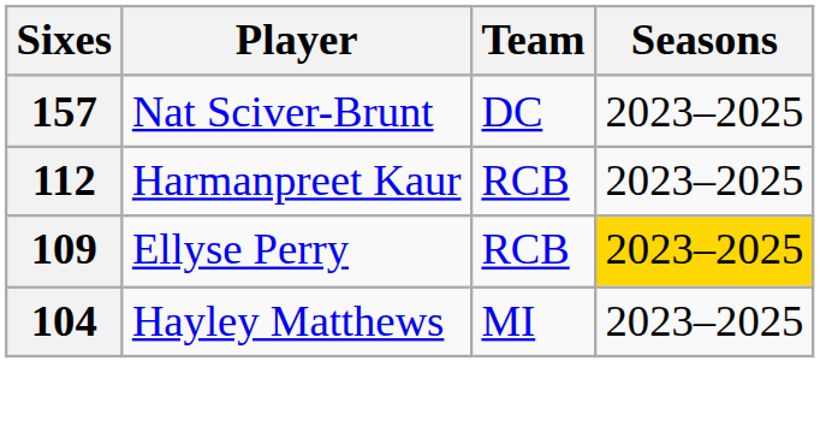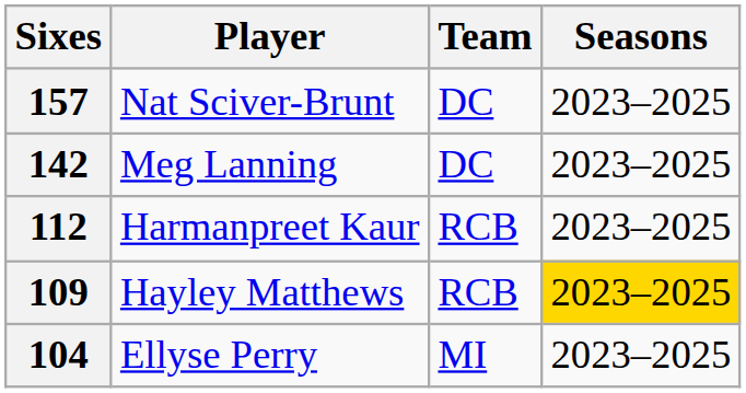+ row: 142 | Meg Lanning | DC | 2023–2025
109 | Player: Ellyse Perry -> Hayley Matthews
104 | Player: Hayley Matthews -> Ellyse Perry
